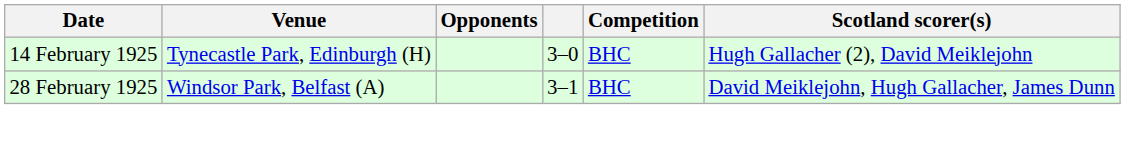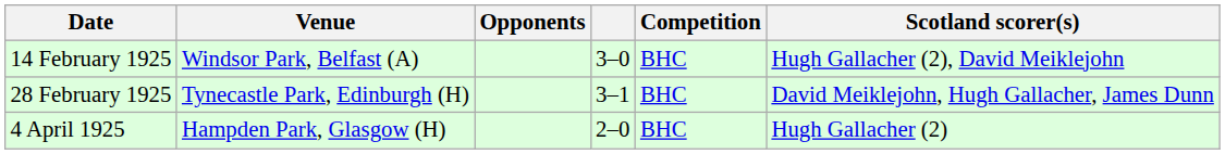14 February 1925 | Venue: Tynecastle Park, Edinburgh (H) -> Windsor Park, Belfast (A)
28 February 1925 | Venue: Windsor Park, Belfast (A) -> Tynecastle Park, Edinburgh (H)
+ row: 4 April 1925 | Hampden Park, Glasgow (H) | 2–0 | BHC | Hugh Gallacher (2)
